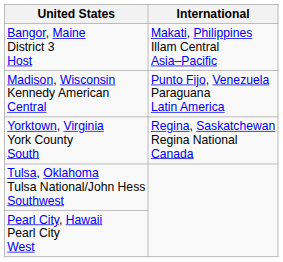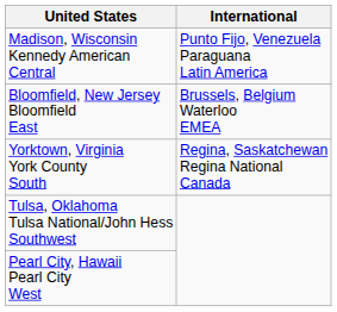- row: Bangor, Maine District 3 Host | Makati, Philippines Illam Central Asia–Pacific
+ row: Bloomfield, New Jersey Bloomfield East | Brussels, Belgium Waterloo EMEA
